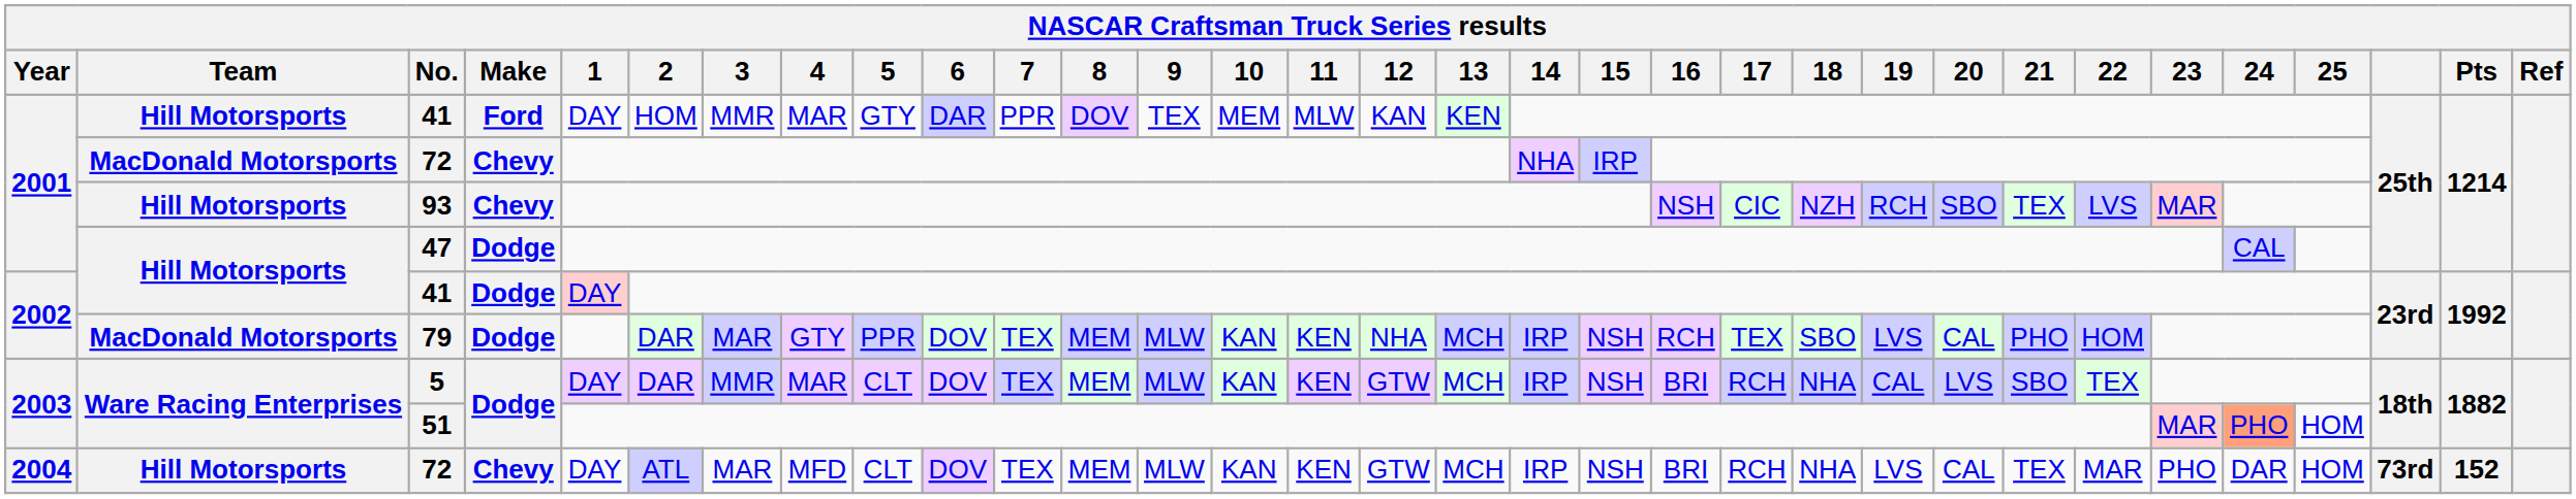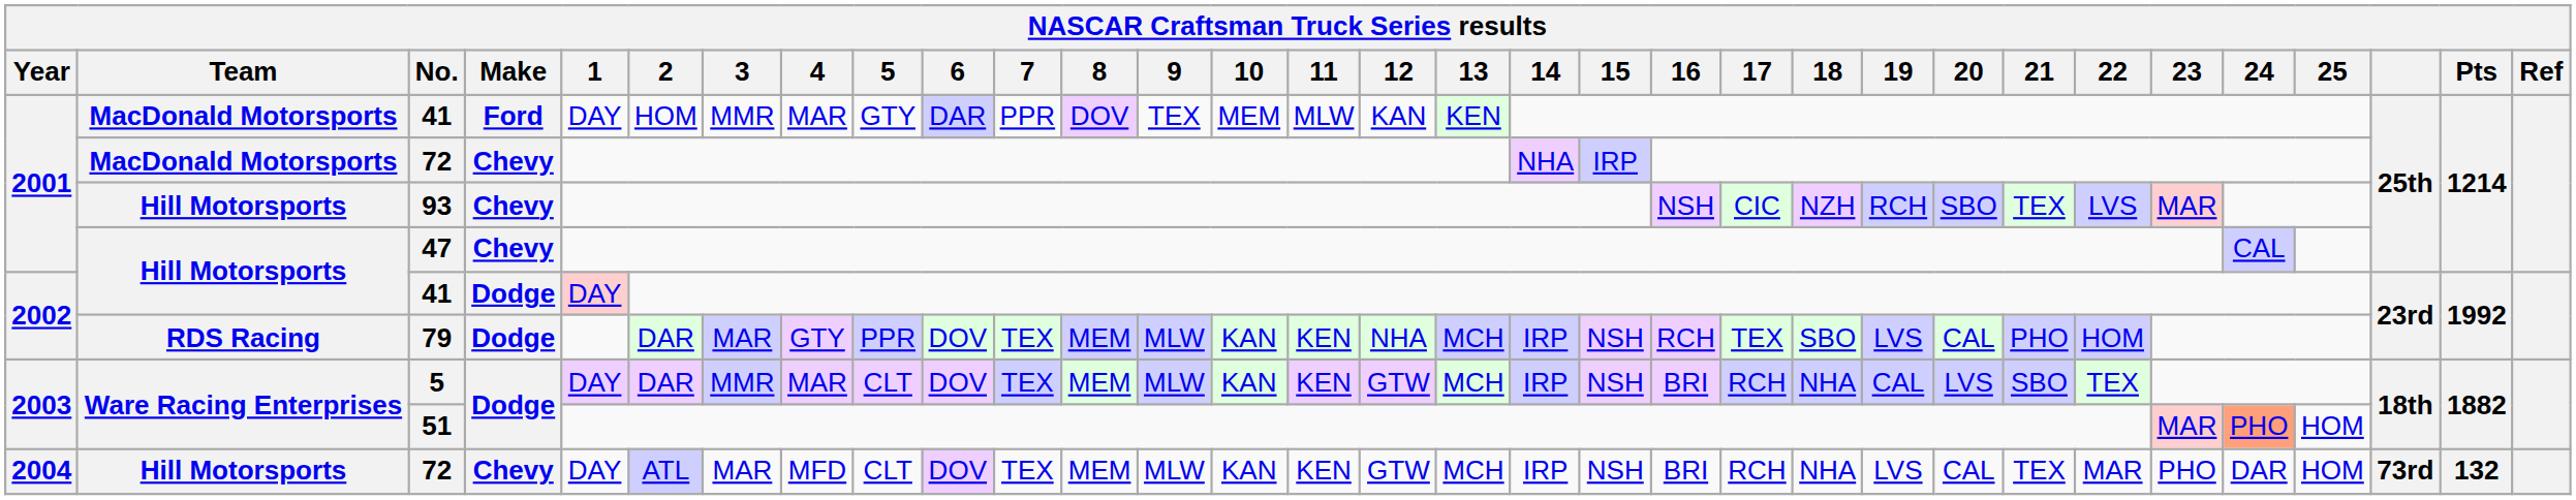2001 / 41 | Team: Hill Motorsports -> MacDonald Motorsports
47 | Make: Dodge -> Chevy
79 | Team: MacDonald Motorsports -> RDS Racing
2004 / 72 | Pts: 152 -> 132
